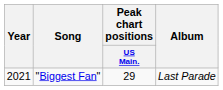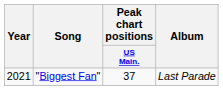"Biggest Fan" | Peak chart positions / US Main.: 29 -> 37
